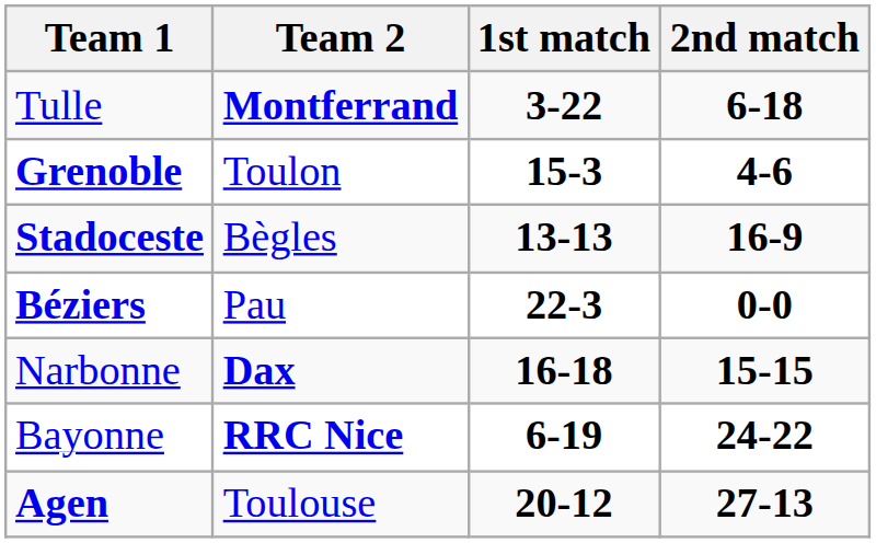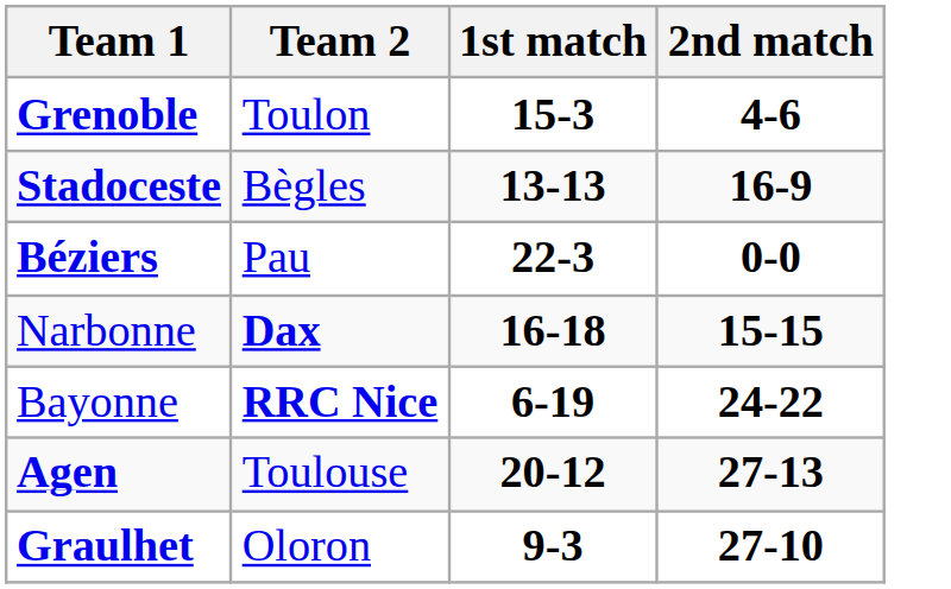- row: Tulle | Montferrand | 3-22 | 6-18
+ row: Graulhet | Oloron | 9-3 | 27-10
